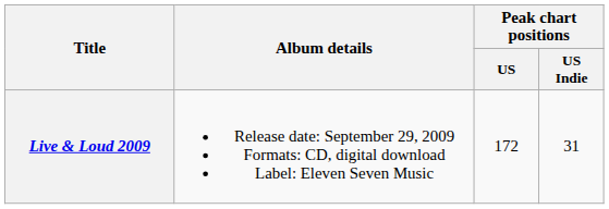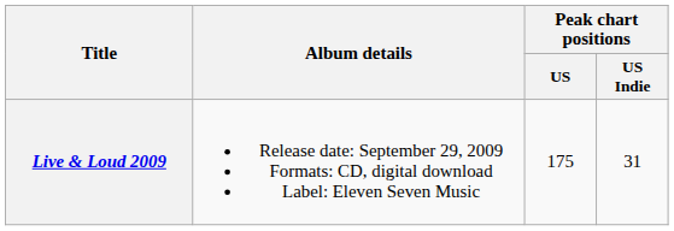Live & Loud 2009 | Peak chart positions / US: 172 -> 175
